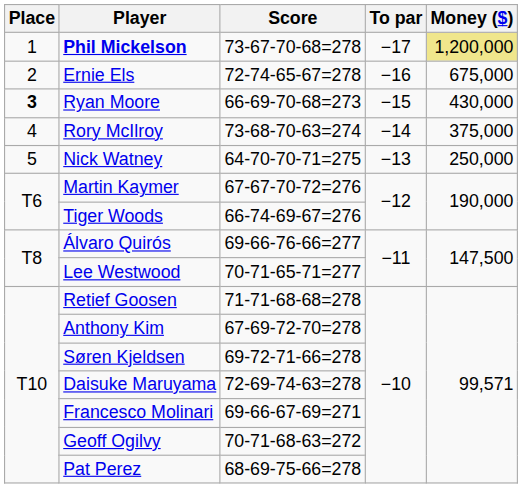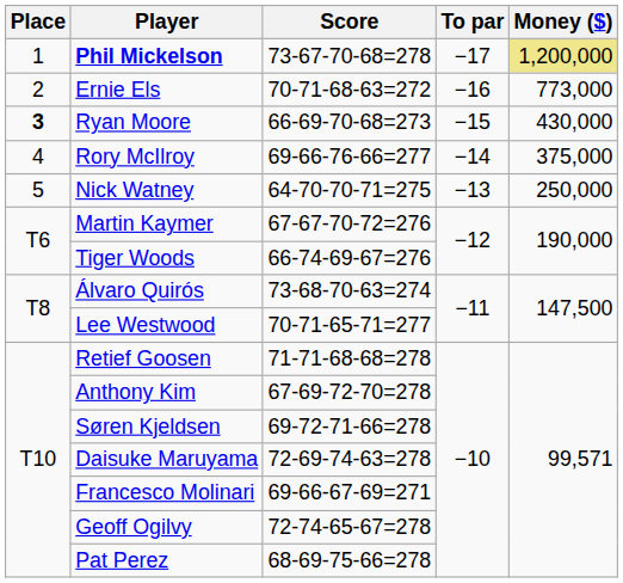Ernie Els | Score: 72-74-65-67=278 -> 70-71-68-63=272
Ernie Els | Money ($): 675,000 -> 773,000
Rory McIlroy | Score: 73-68-70-63=274 -> 69-66-76-66=277
Álvaro Quirós | Score: 69-66-76-66=277 -> 73-68-70-63=274
Geoff Ogilvy | Score: 70-71-68-63=272 -> 72-74-65-67=278
